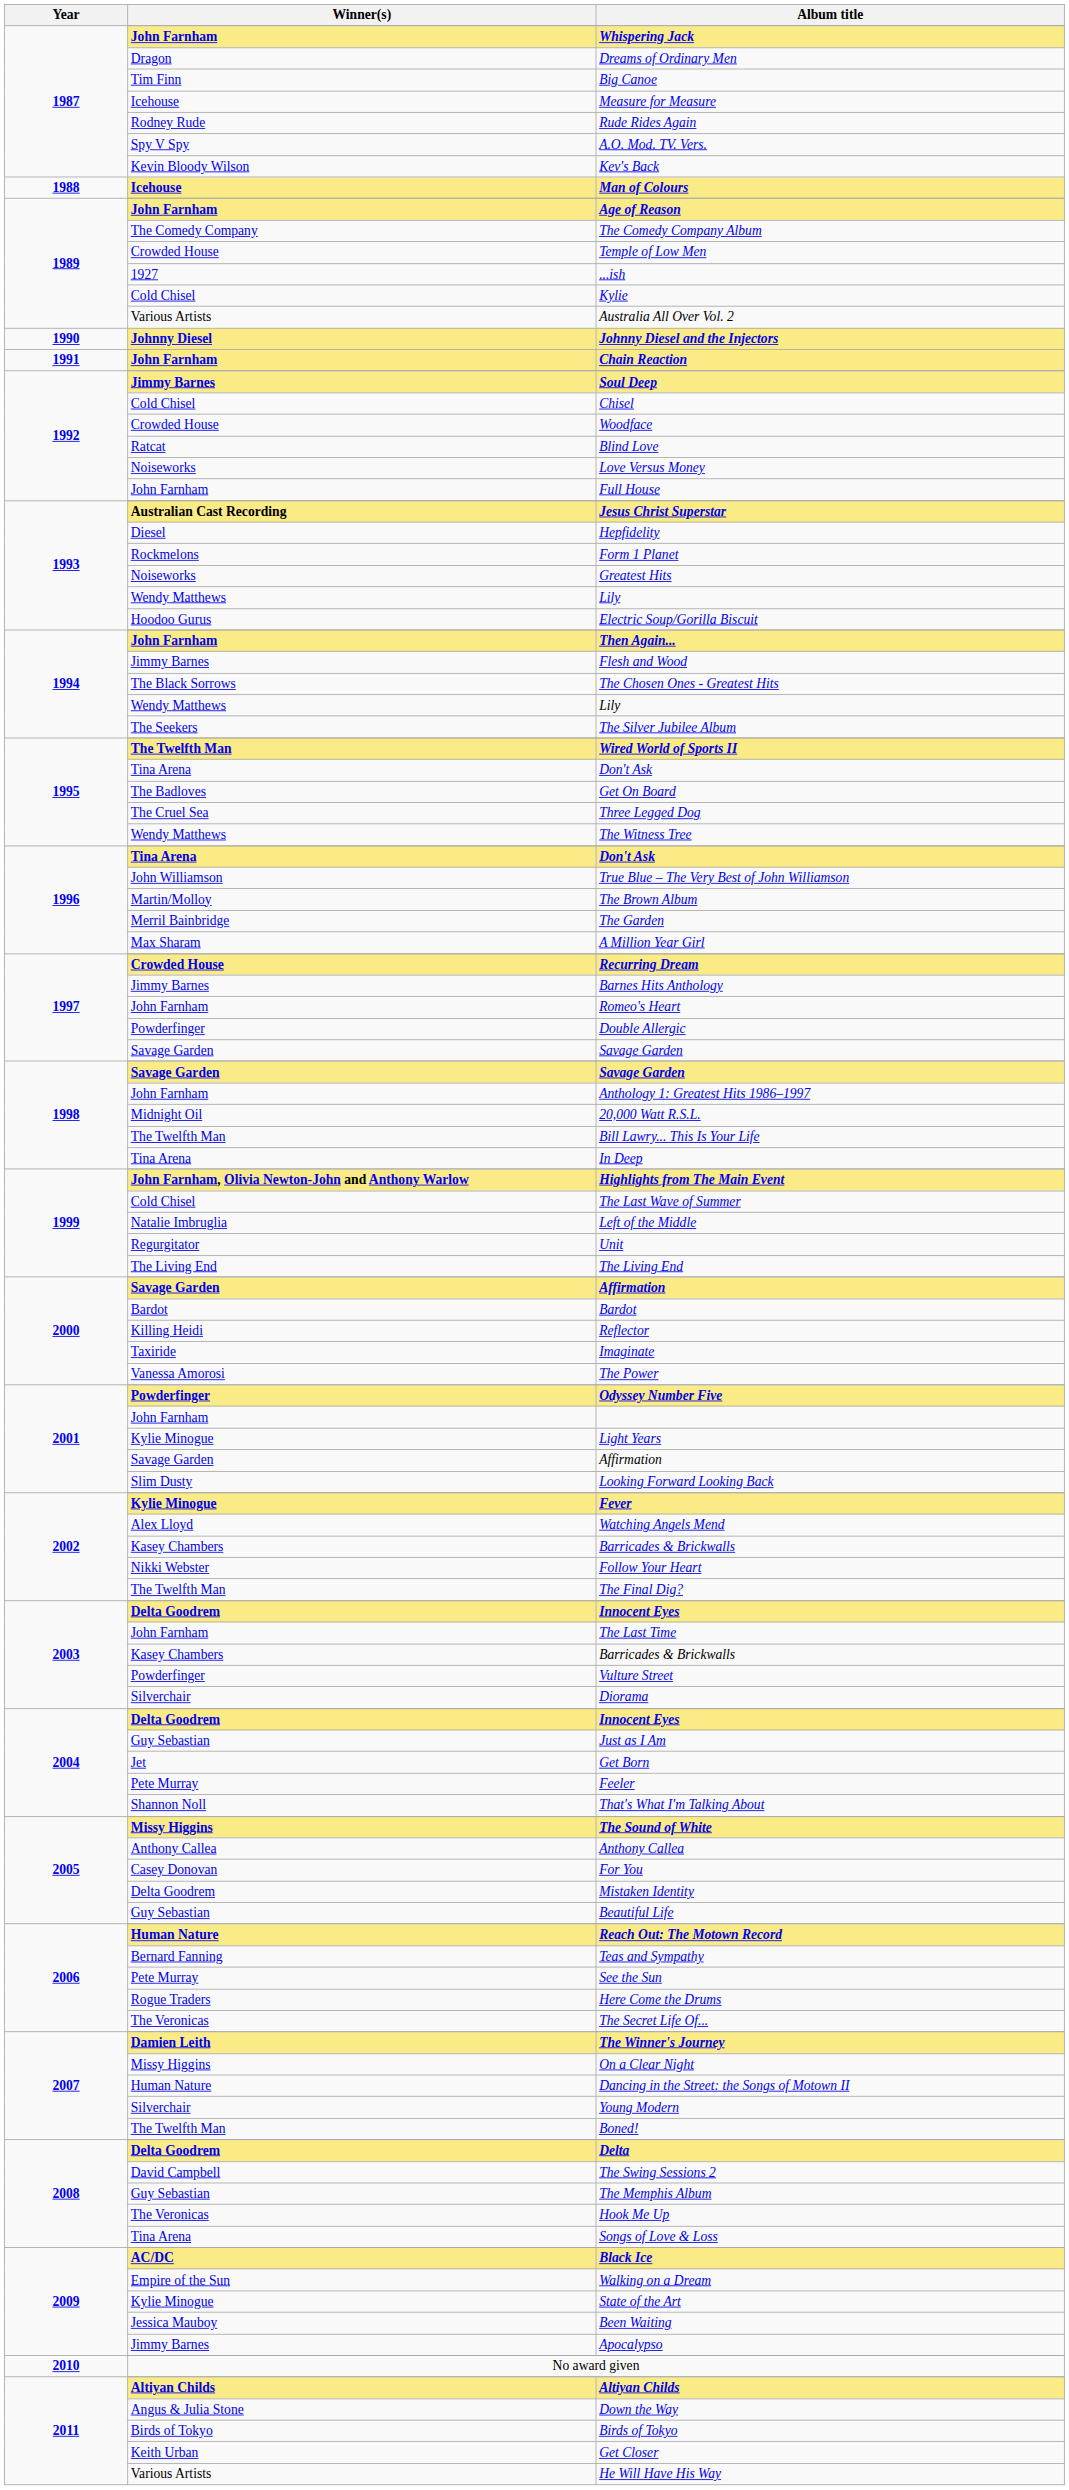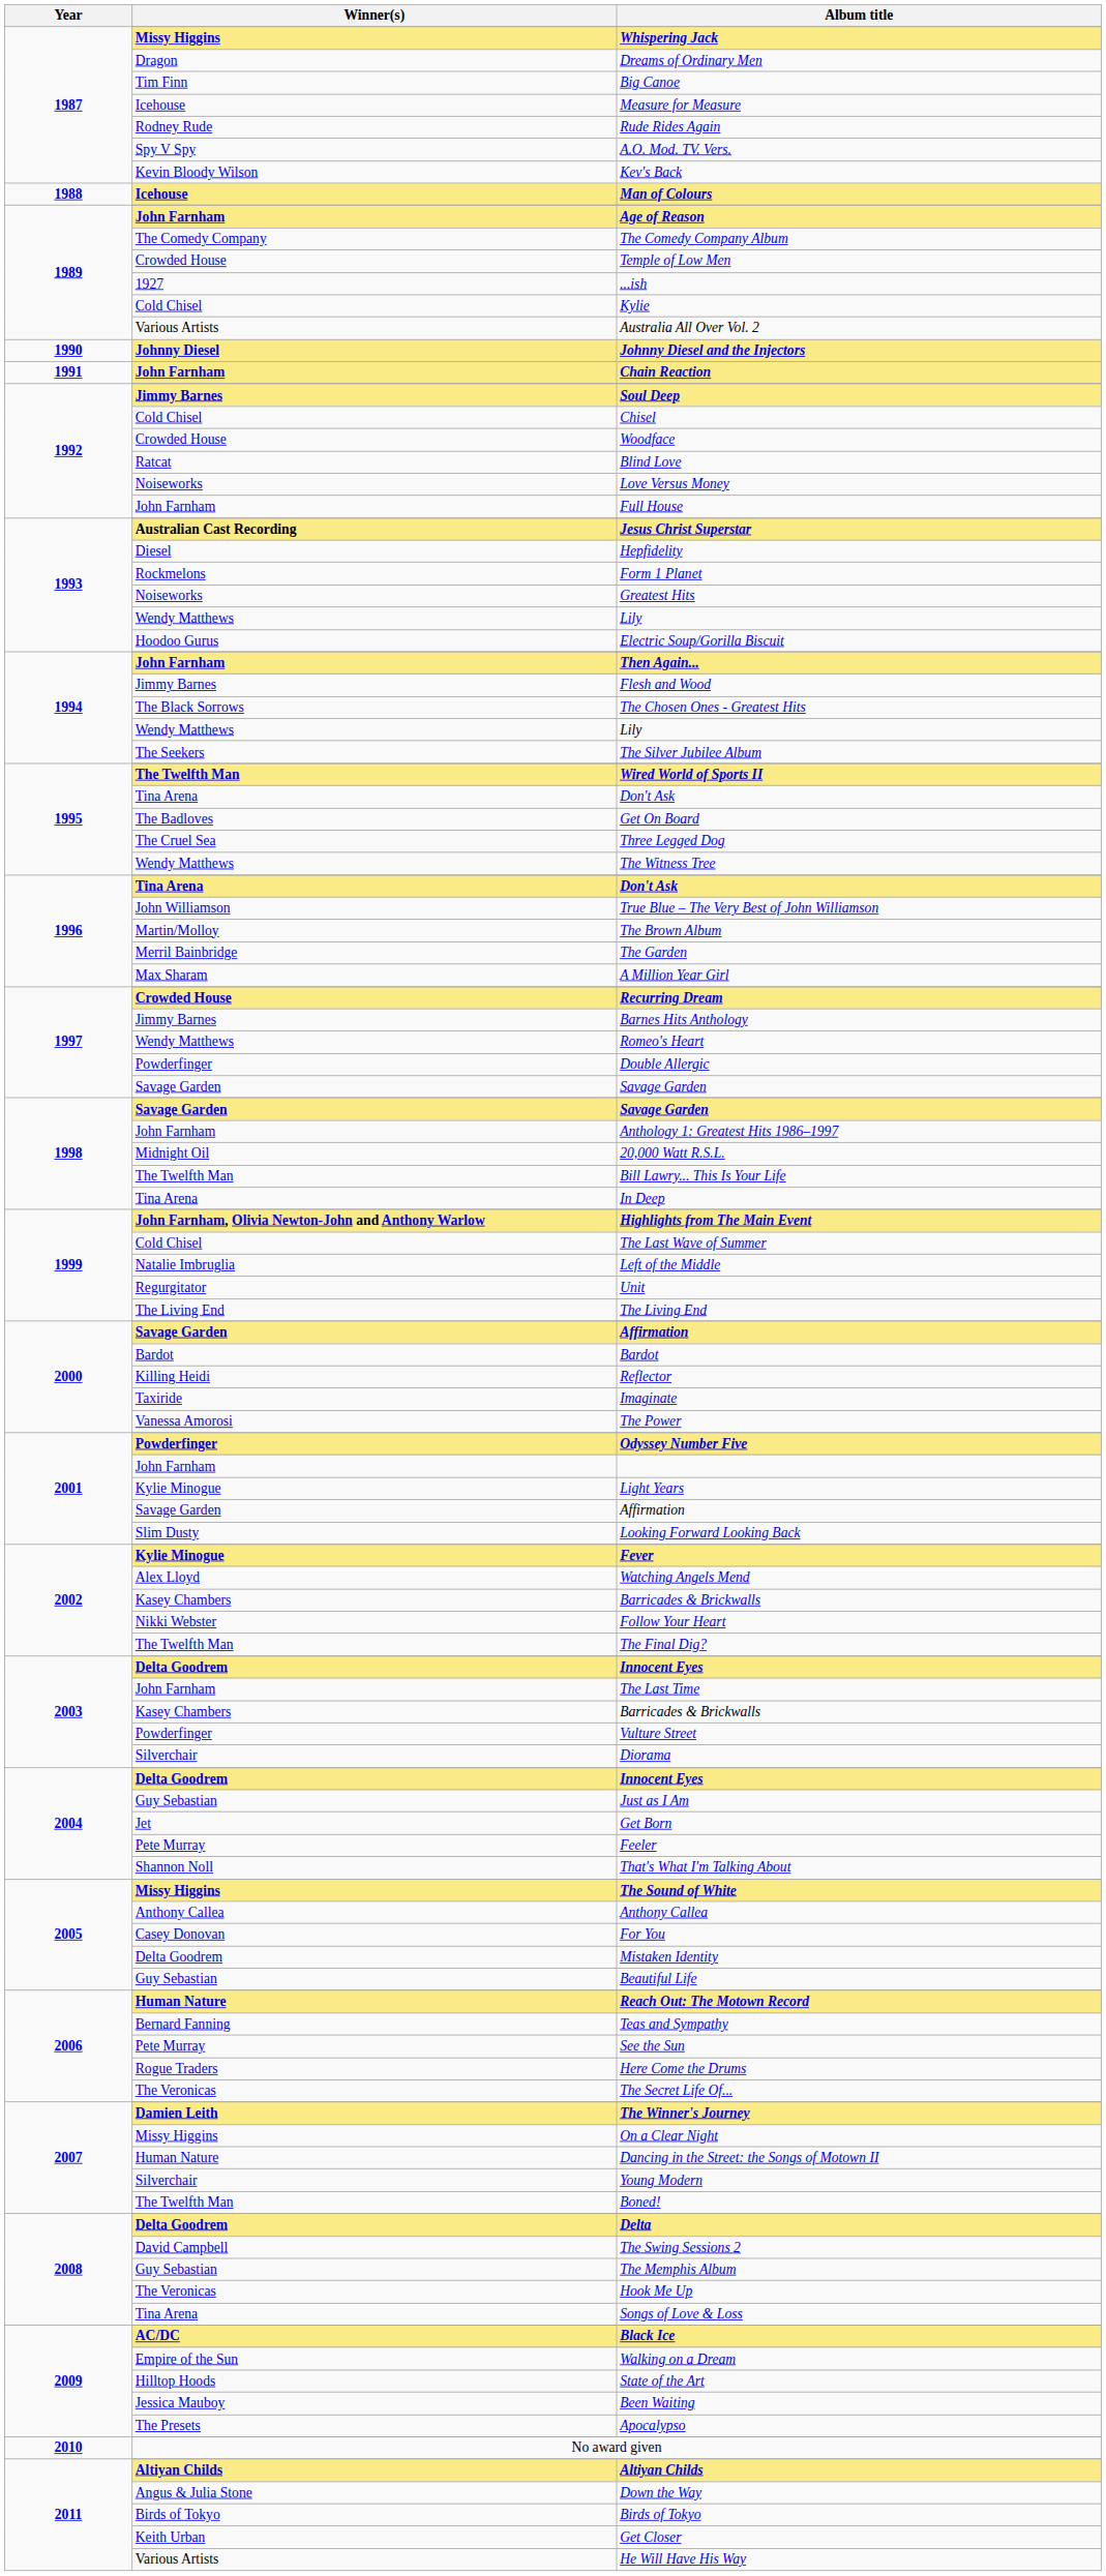Whispering Jack | Winner(s): John Farnham -> Missy Higgins
Romeo's Heart | Winner(s): John Farnham -> Wendy Matthews
State of the Art | Winner(s): Kylie Minogue -> Hilltop Hoods
Apocalypso | Winner(s): Jimmy Barnes -> The Presets
